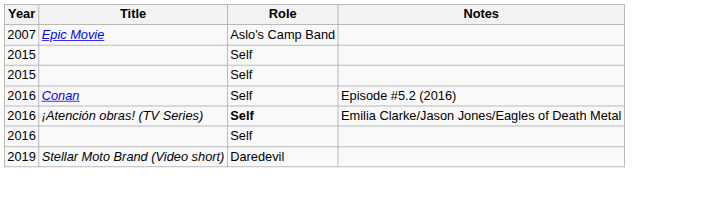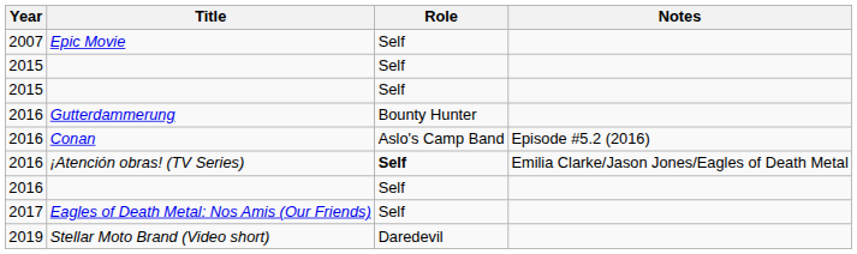Epic Movie | Role: Aslo's Camp Band -> Self
+ row: 2016 | Gutterdammerung | Bounty Hunter
Conan | Role: Self -> Aslo's Camp Band
+ row: 2017 | Eagles of Death Metal: Nos Amis (Our Friends) | Self
